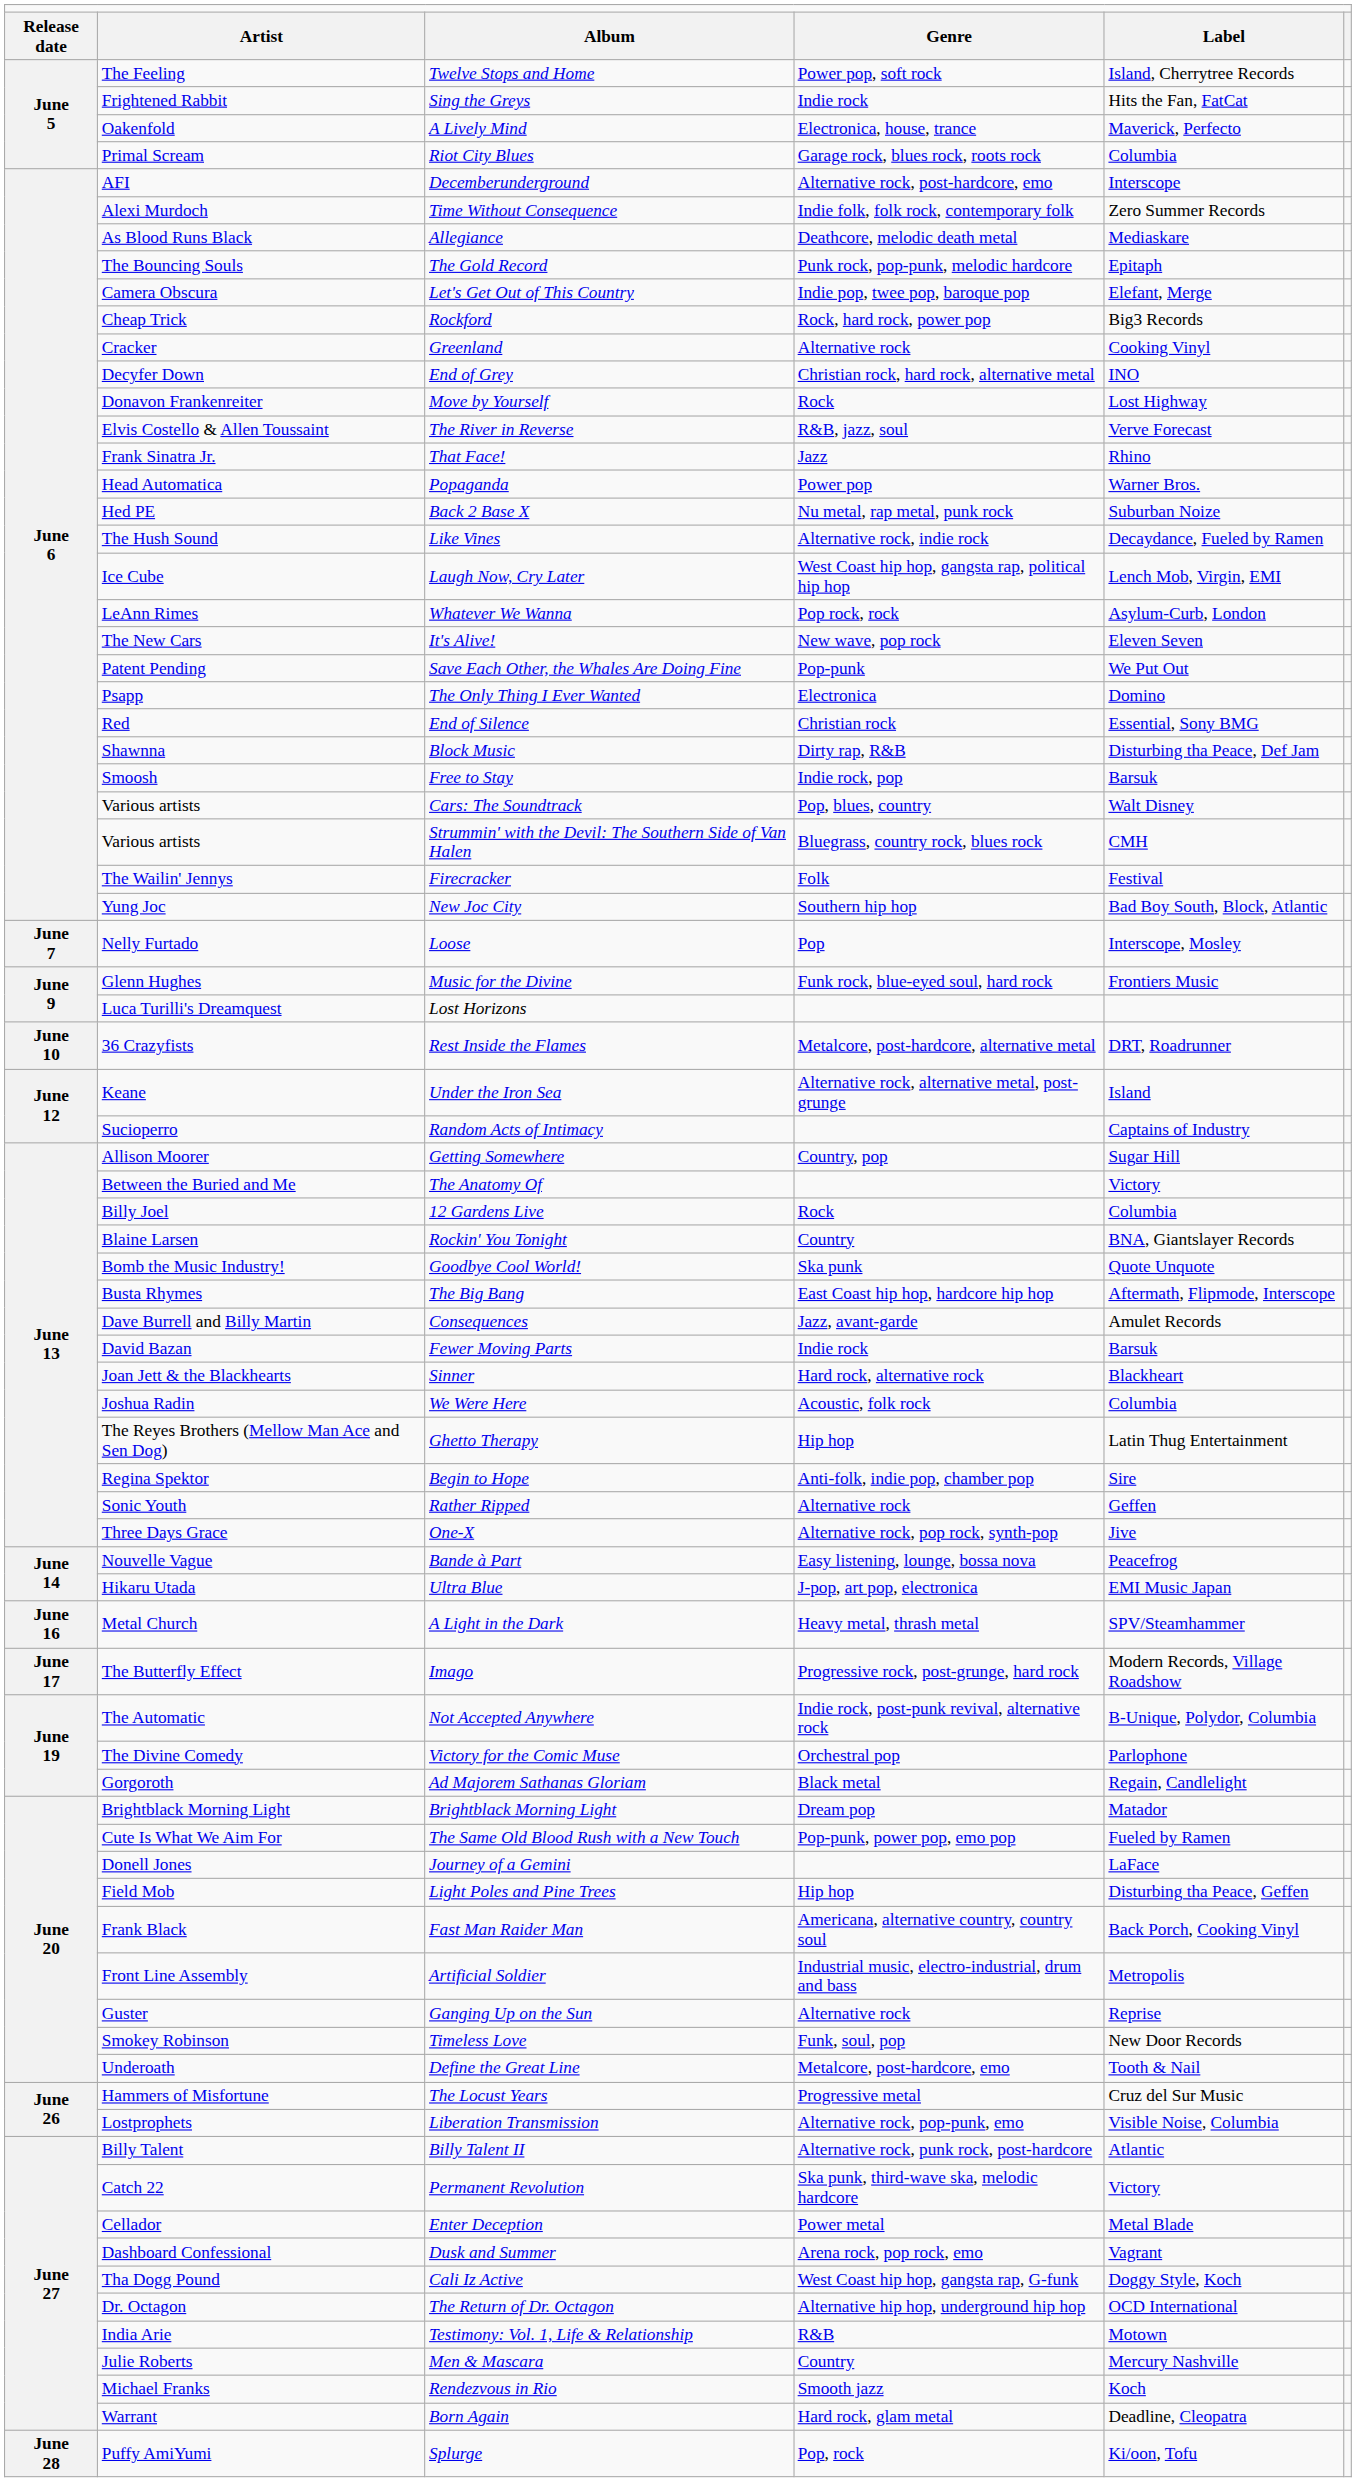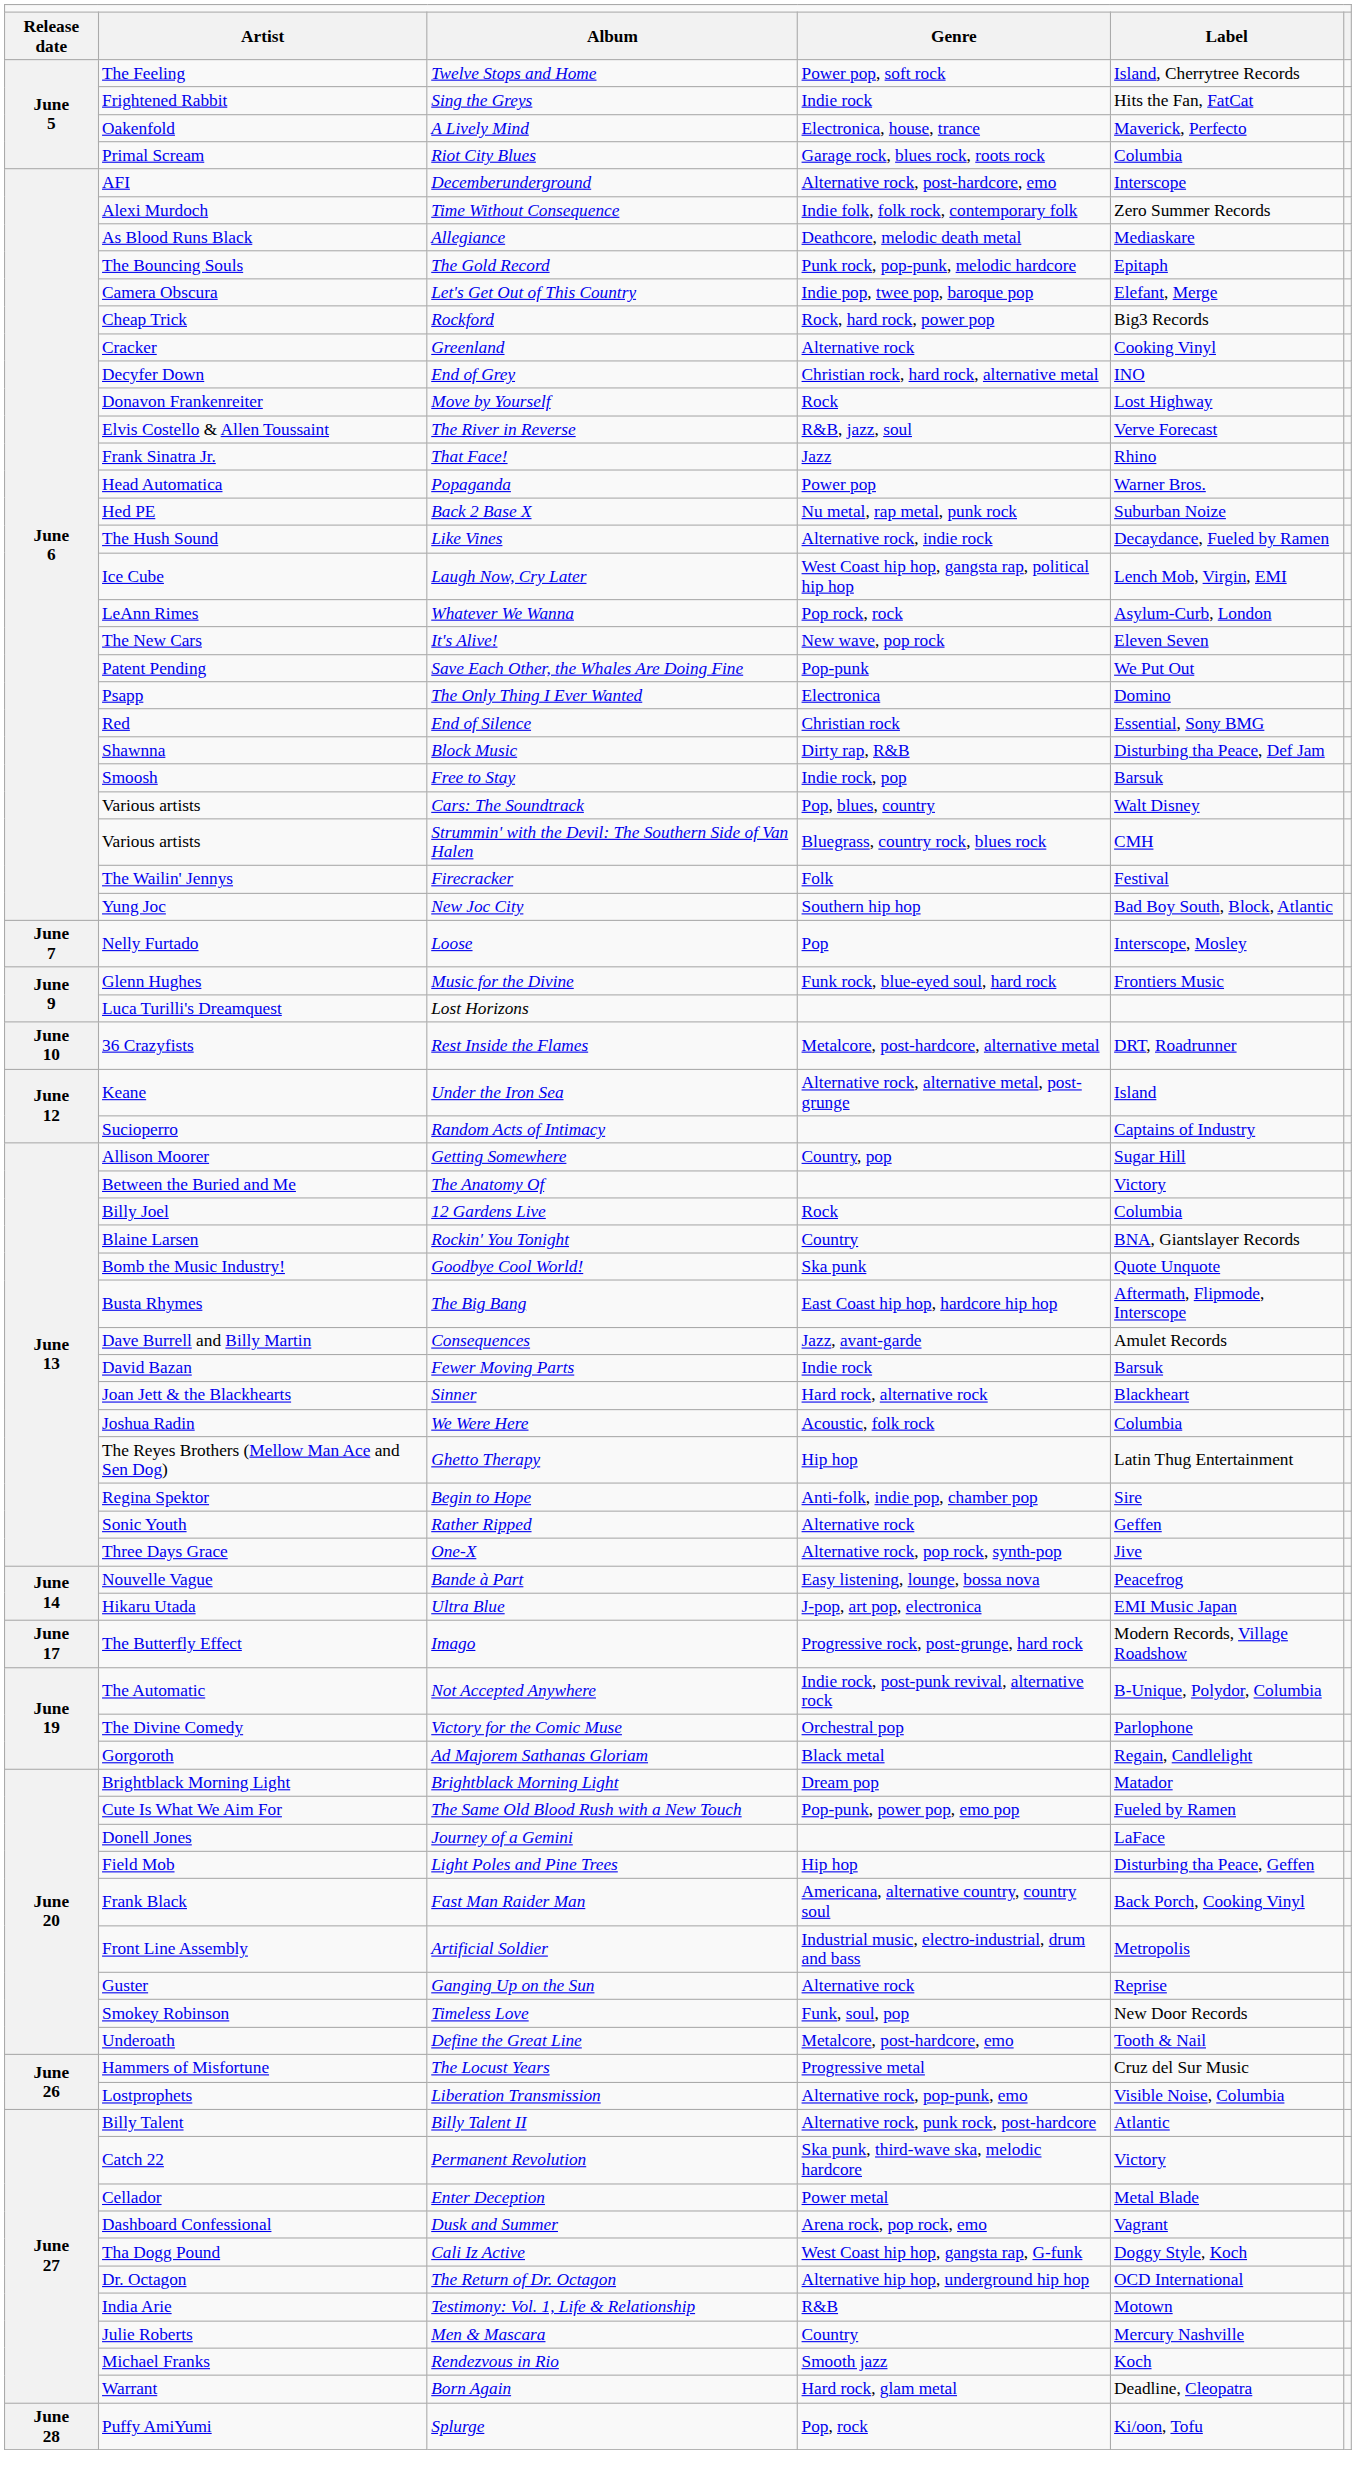- row: June 16 | Metal Church | A Light in the Dark | Heavy metal, thrash metal | SPV/Steamhammer
